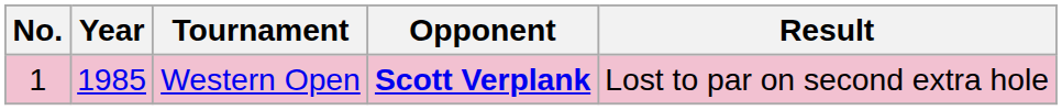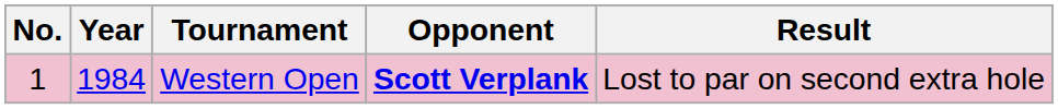Western Open | Year: 1985 -> 1984
